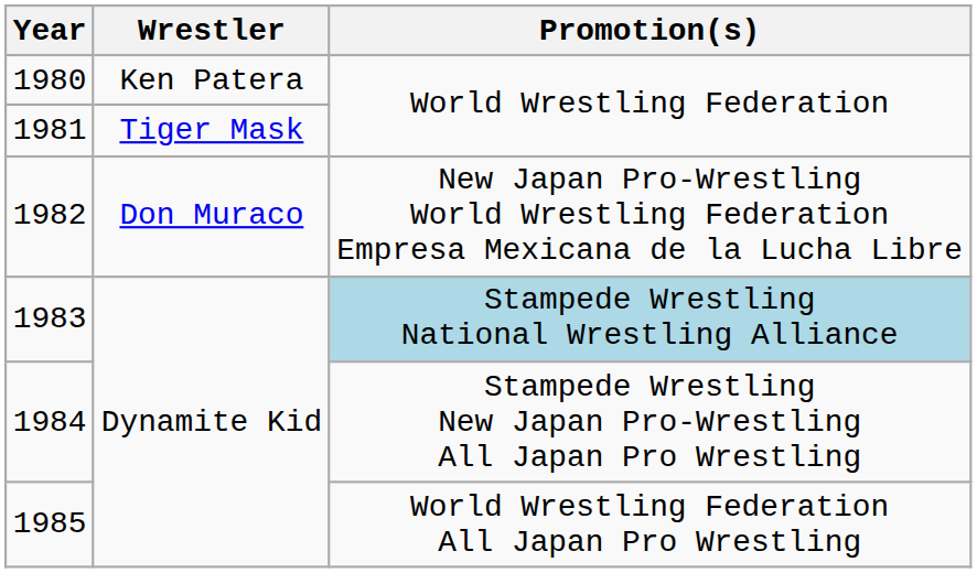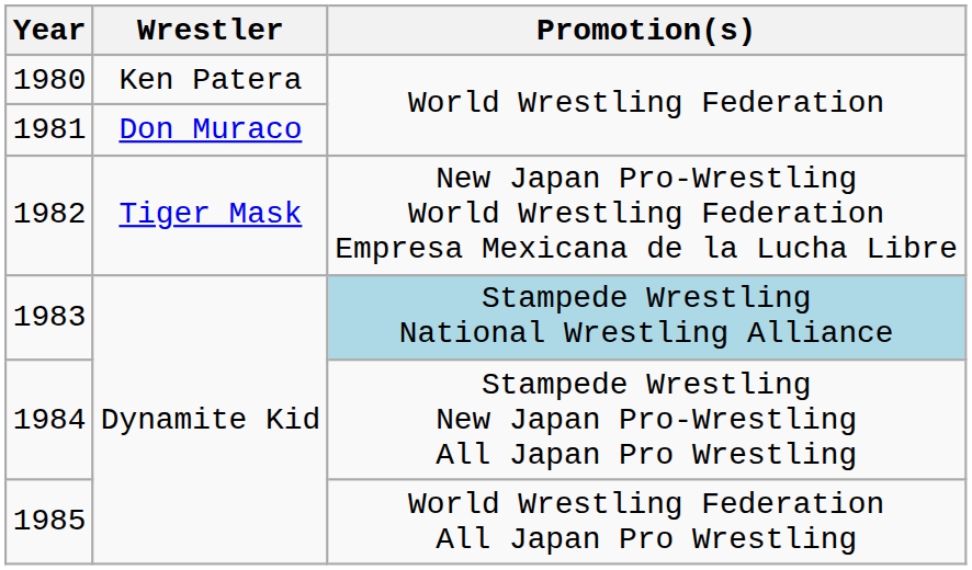1981 | Wrestler: Tiger Mask -> Don Muraco
1982 | Wrestler: Don Muraco -> Tiger Mask
